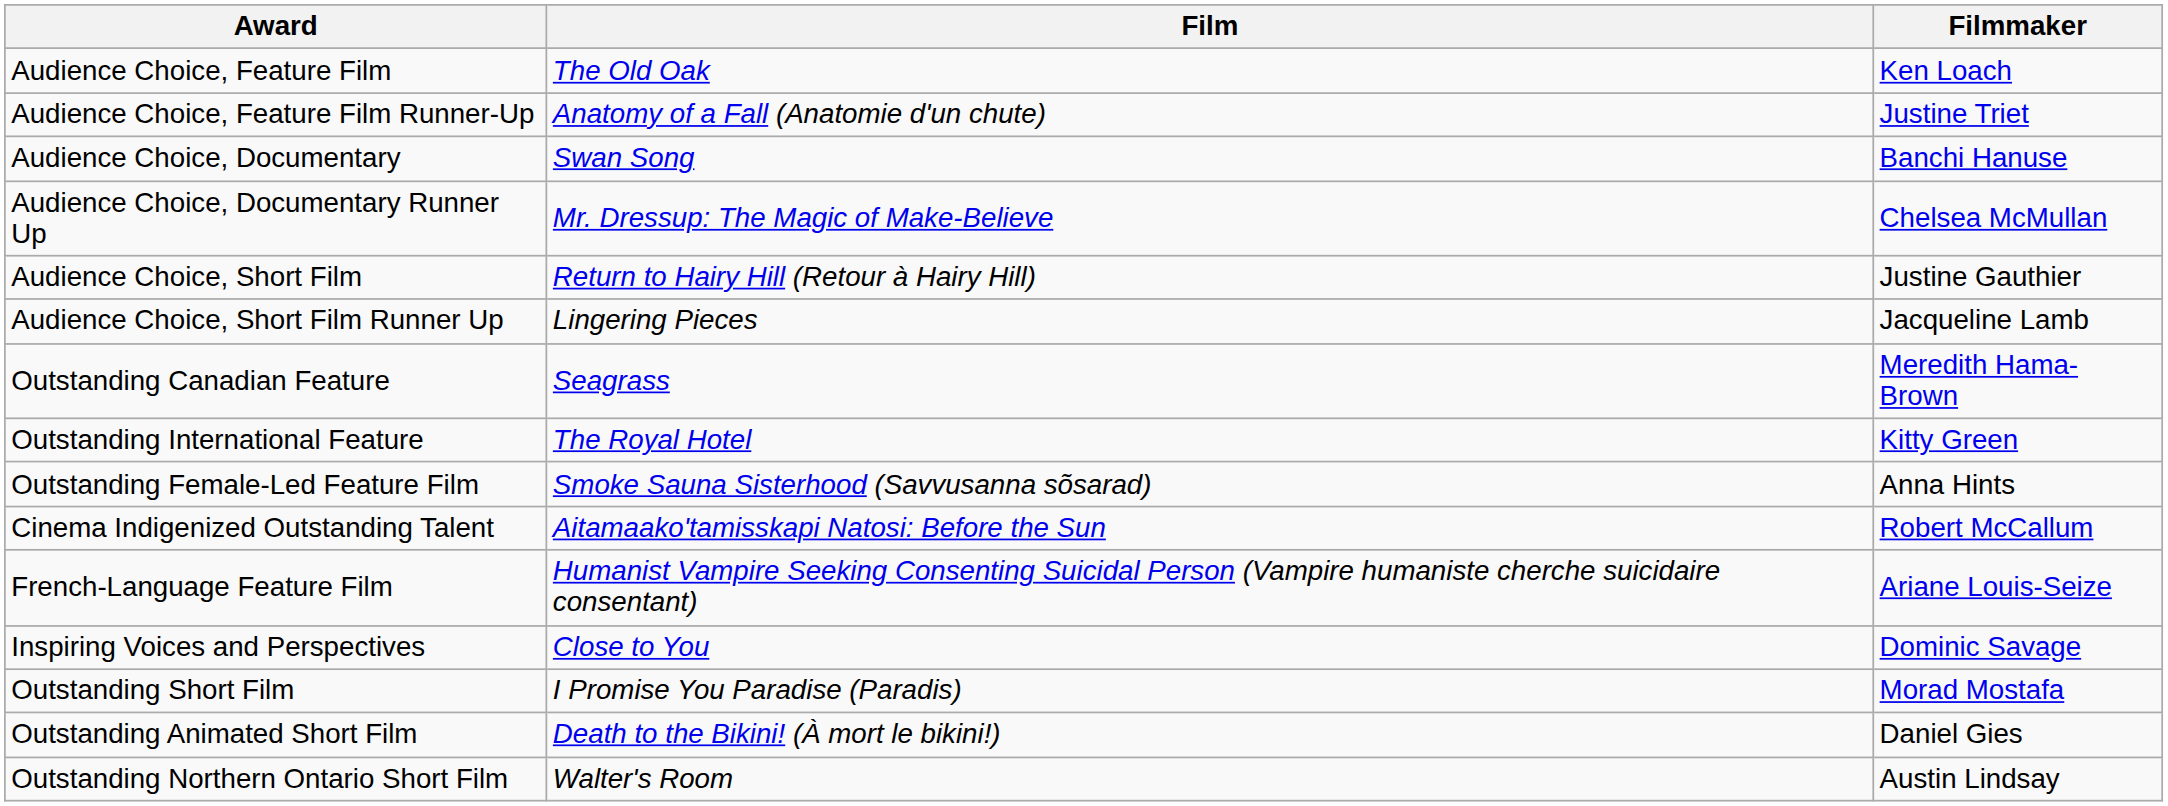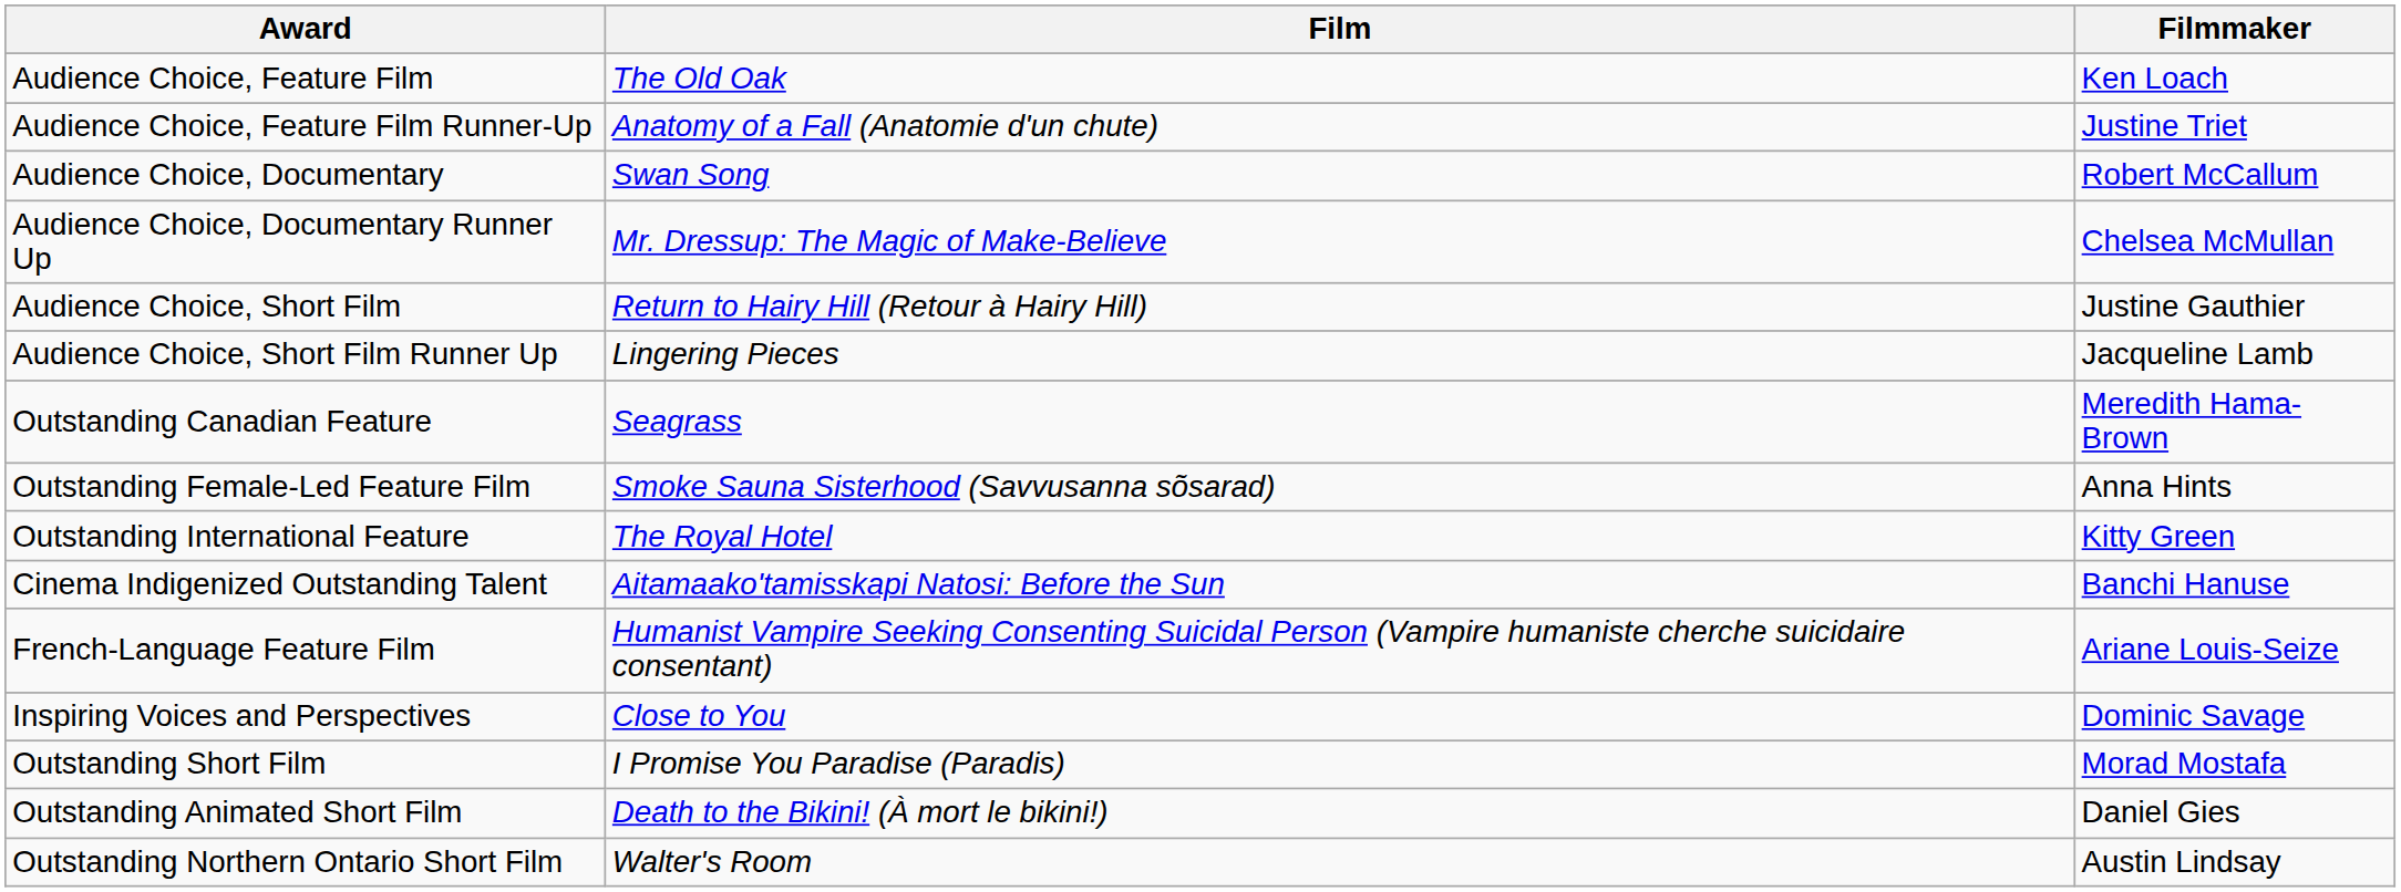Audience Choice, Documentary | Filmmaker: Banchi Hanuse -> Robert McCallum
rows swapped: Outstanding International Feature <-> Outstanding Female-Led Feature Film
Cinema Indigenized Outstanding Talent | Filmmaker: Robert McCallum -> Banchi Hanuse
